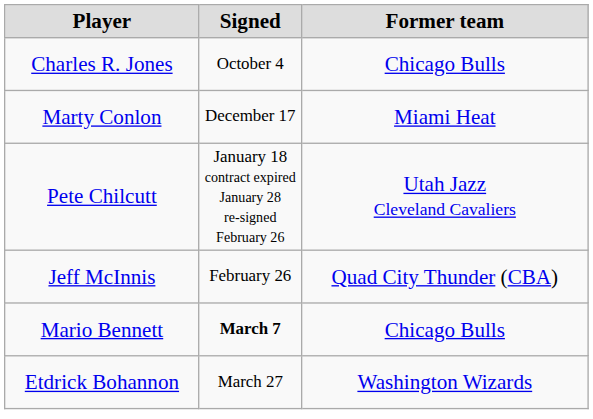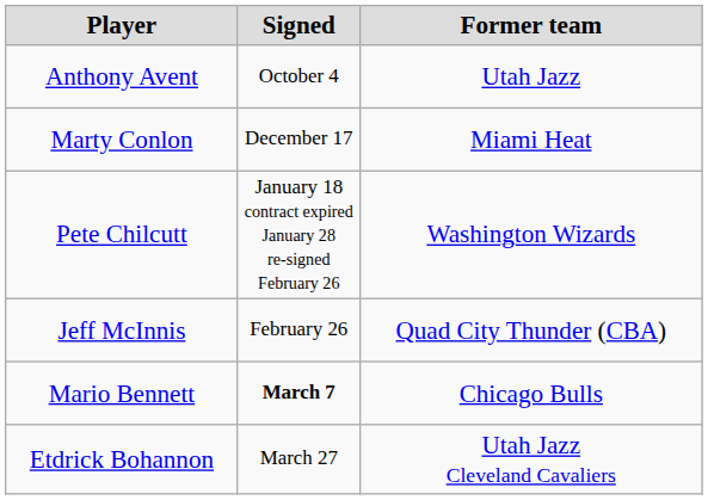+ row: Anthony Avent | October 4 | Utah Jazz
- row: Charles R. Jones | October 4 | Chicago Bulls
Pete Chilcutt | Former team: Utah Jazz Cleveland Cavaliers -> Washington Wizards
Etdrick Bohannon | Former team: Washington Wizards -> Utah Jazz Cleveland Cavaliers
